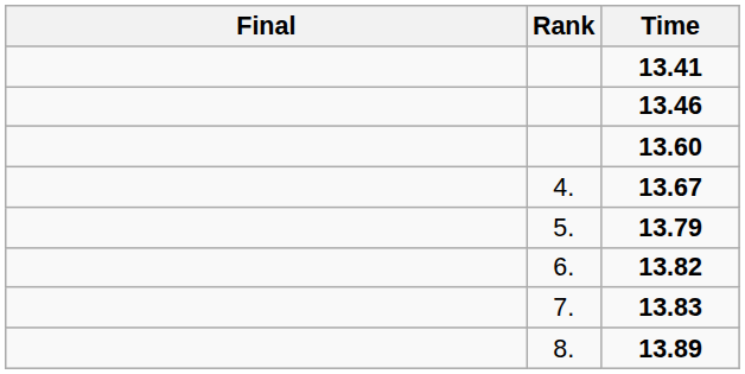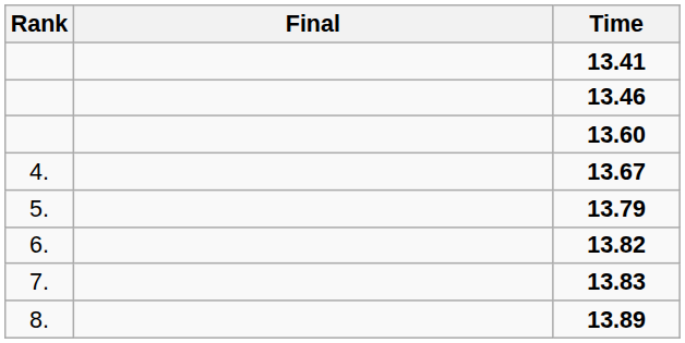columns swapped: Rank <-> Final
